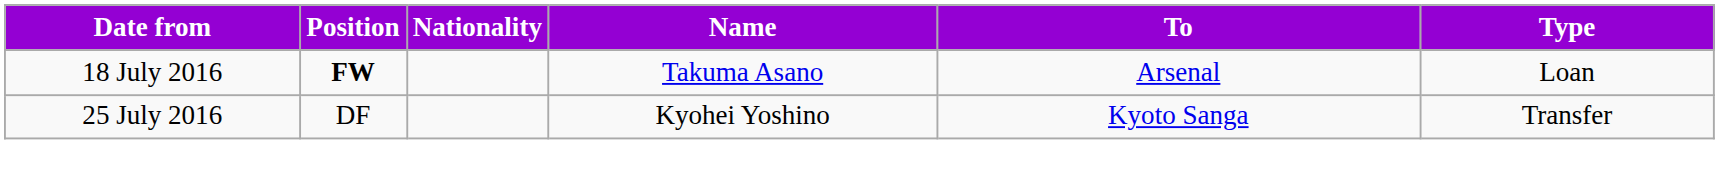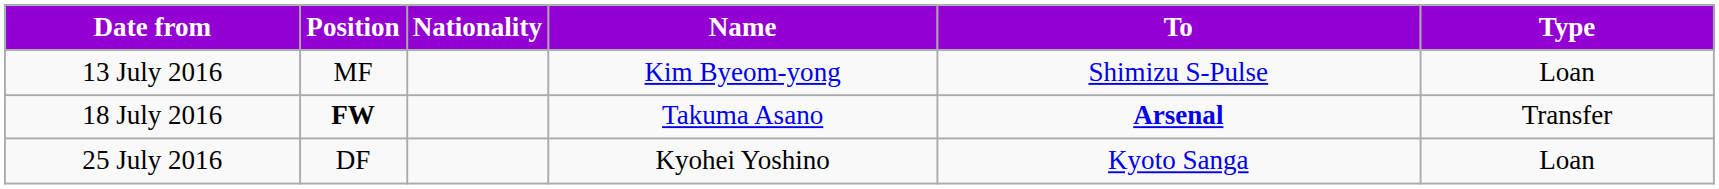+ row: 13 July 2016 | MF | Kim Byeom-yong | Shimizu S-Pulse | Loan
18 July 2016 | To: normal -> bold
18 July 2016 | Type: Loan -> Transfer
25 July 2016 | Type: Transfer -> Loan
